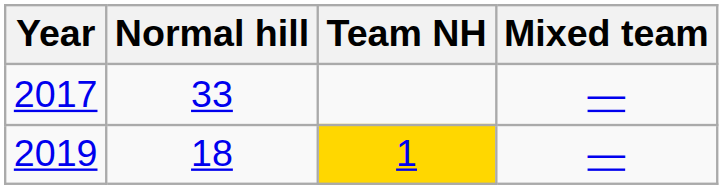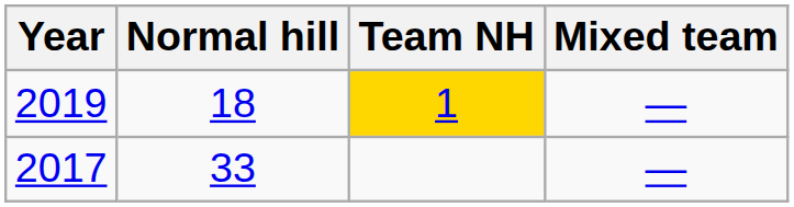rows swapped: 2017 <-> 2019
